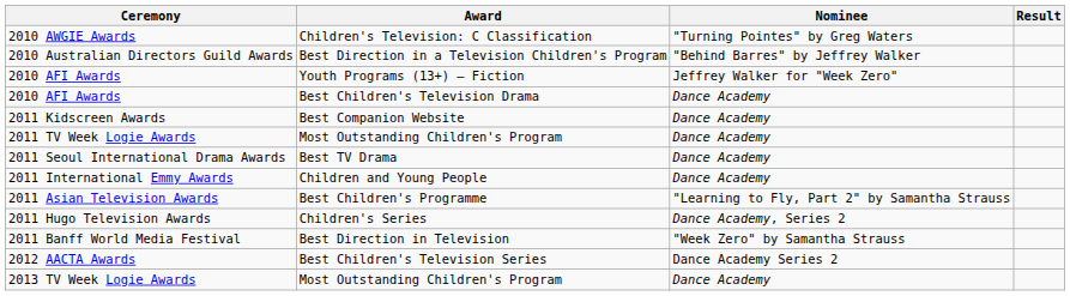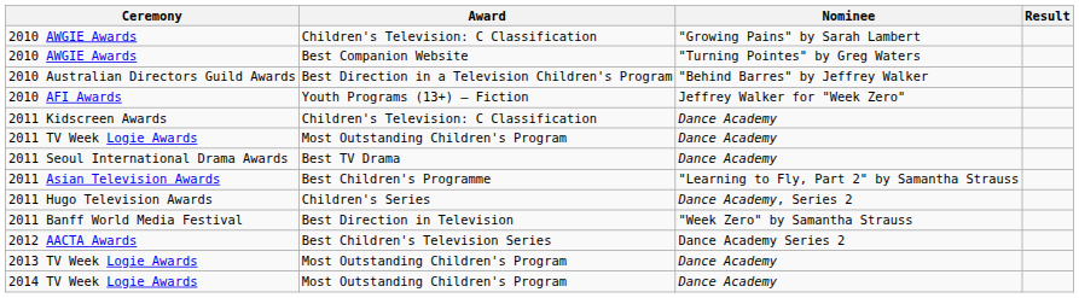+ row: 2010 AWGIE Awards | Children's Television: C Classification | "Growing Pains" by Sarah Lambert
2010 AWGIE Awards / "Turning Pointes" by Greg Waters | Award: Children's Television: C Classification -> Best Companion Website
- row: 2010 AFI Awards | Best Children's Television Drama | Dance Academy
2011 Kidscreen Awards | Award: Best Companion Website -> Children's Television: C Classification
- row: 2011 International Emmy Awards | Children and Young People | Dance Academy
+ row: 2014 TV Week Logie Awards | Most Outstanding Children's Program | Dance Academy
